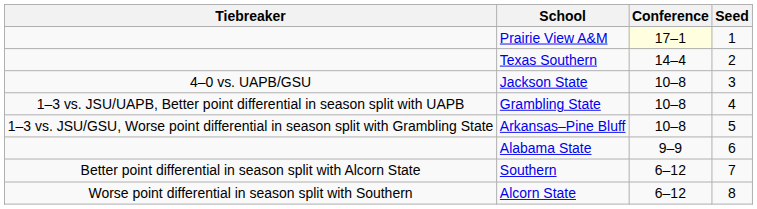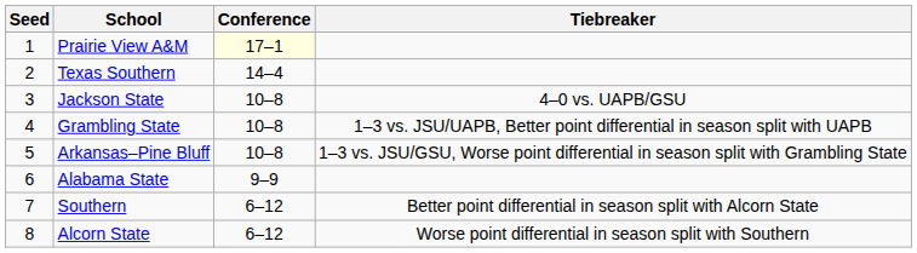columns swapped: Seed <-> Tiebreaker
